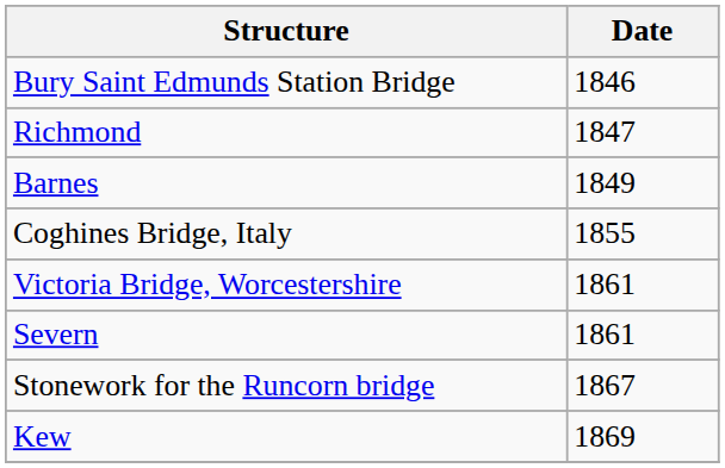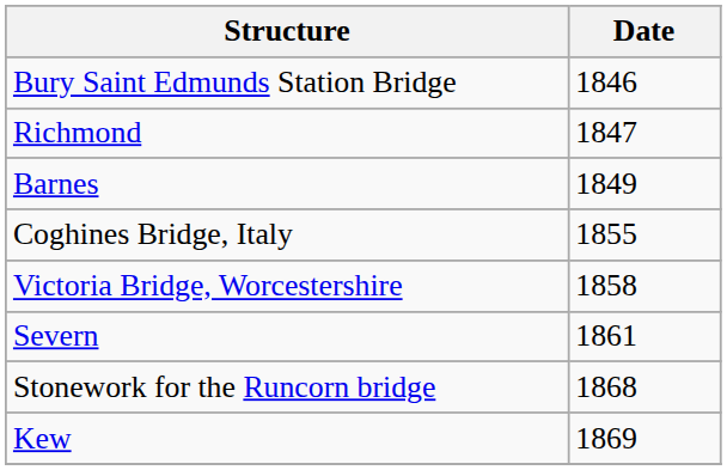Victoria Bridge, Worcestershire | Date: 1861 -> 1858
Stonework for the Runcorn bridge | Date: 1867 -> 1868
